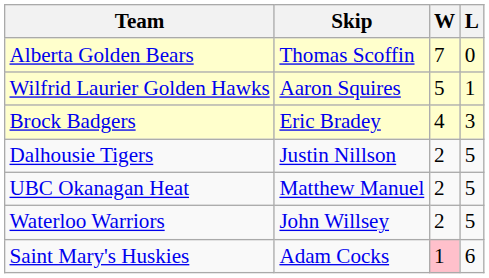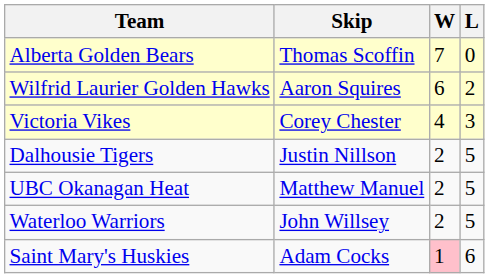Wilfrid Laurier Golden Hawks | W: 5 -> 6
Wilfrid Laurier Golden Hawks | L: 1 -> 2
+ row: Victoria Vikes | Corey Chester | 4 | 3
- row: Brock Badgers | Eric Bradey | 4 | 3
